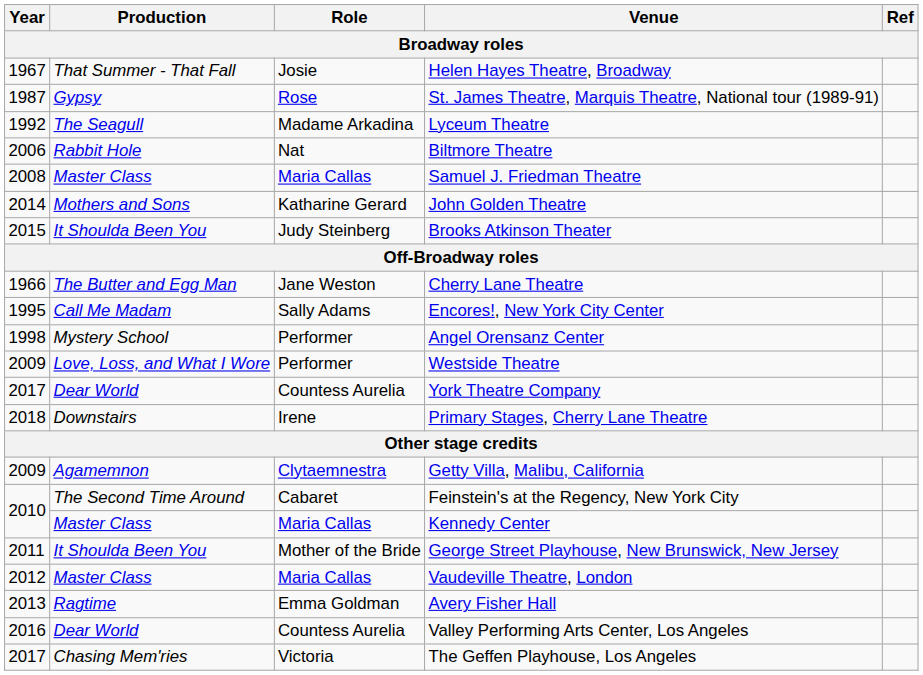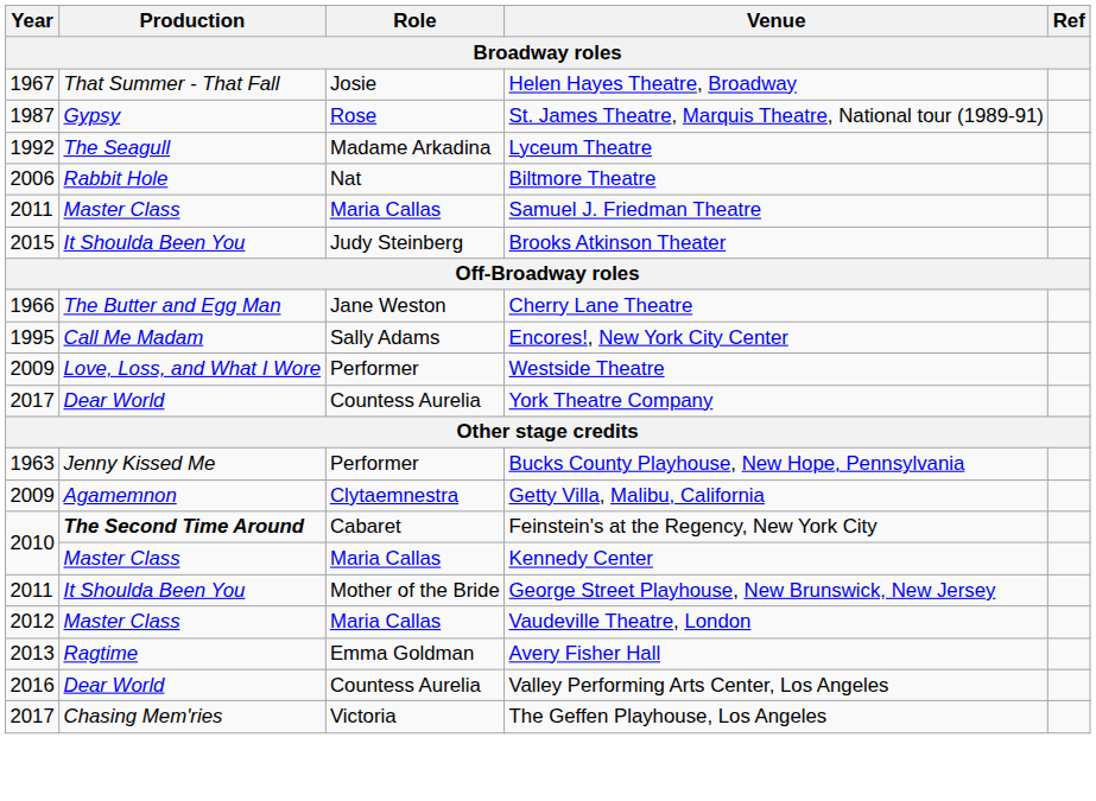Samuel J. Friedman Theatre | Year: 2008 -> 2011
- row: 2014 | Mothers and Sons | Katharine Gerard | John Golden Theatre
- row: 1998 | Mystery School | Performer | Angel Orensanz Center
- row: 2018 | Downstairs | Irene | Primary Stages, Cherry Lane Theatre
+ row: 1963 | Jenny Kissed Me | Performer | Bucks County Playhouse, New Hope, Pennsylvania
Feinstein's at the Regency, New York City | Production: normal -> bold
